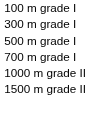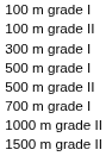+ row: 100 m grade II
+ row: 500 m grade II
